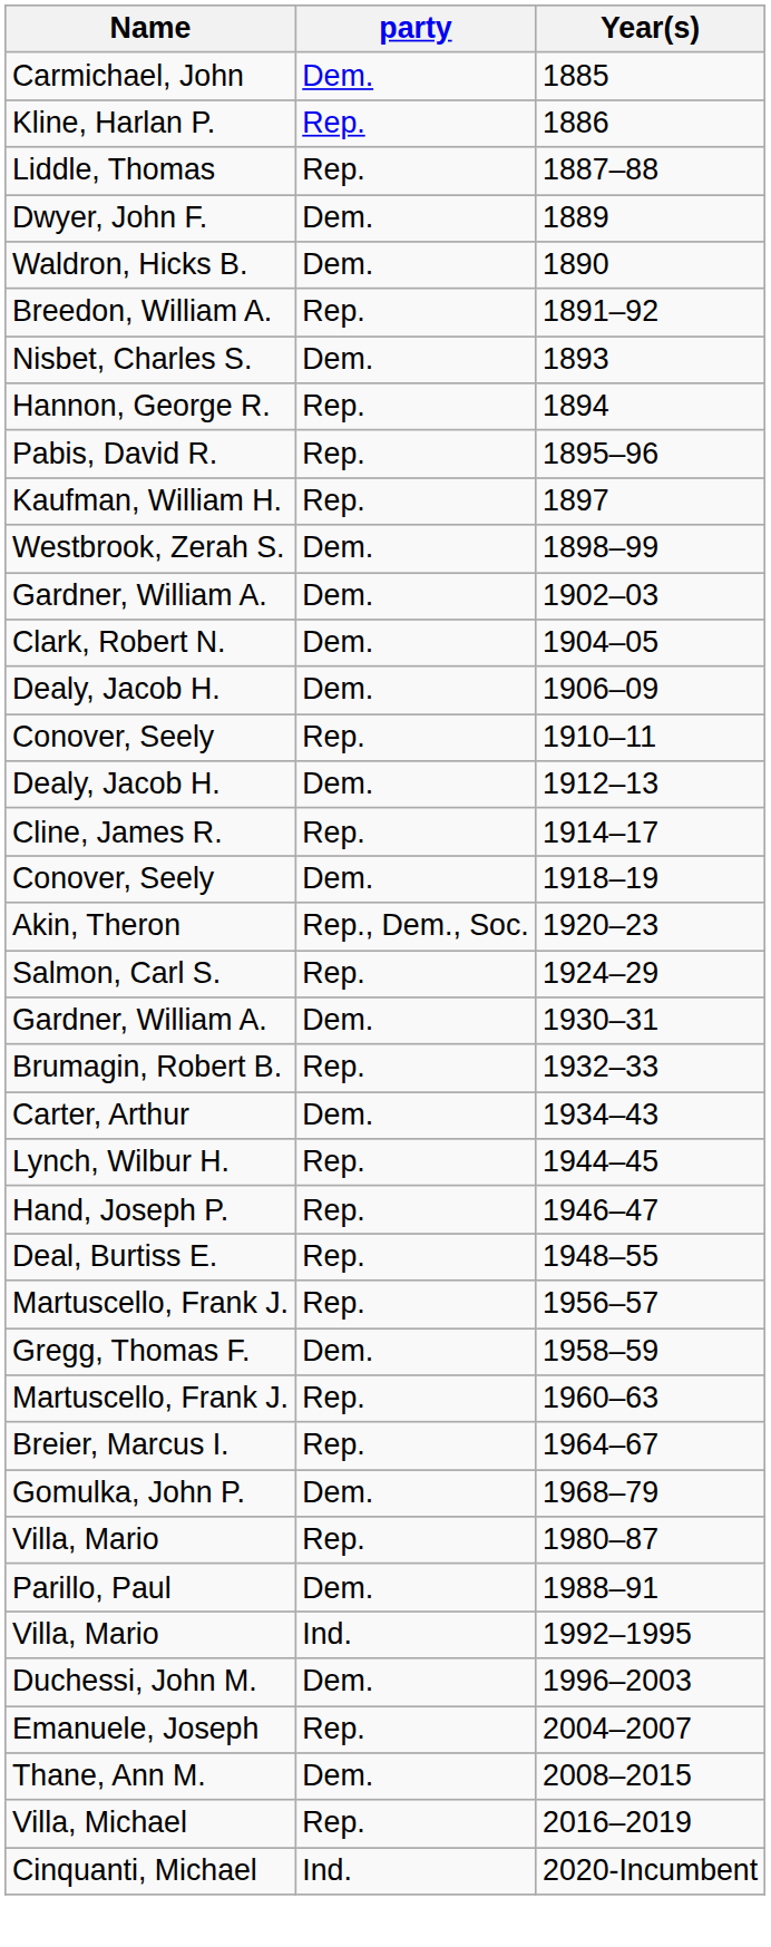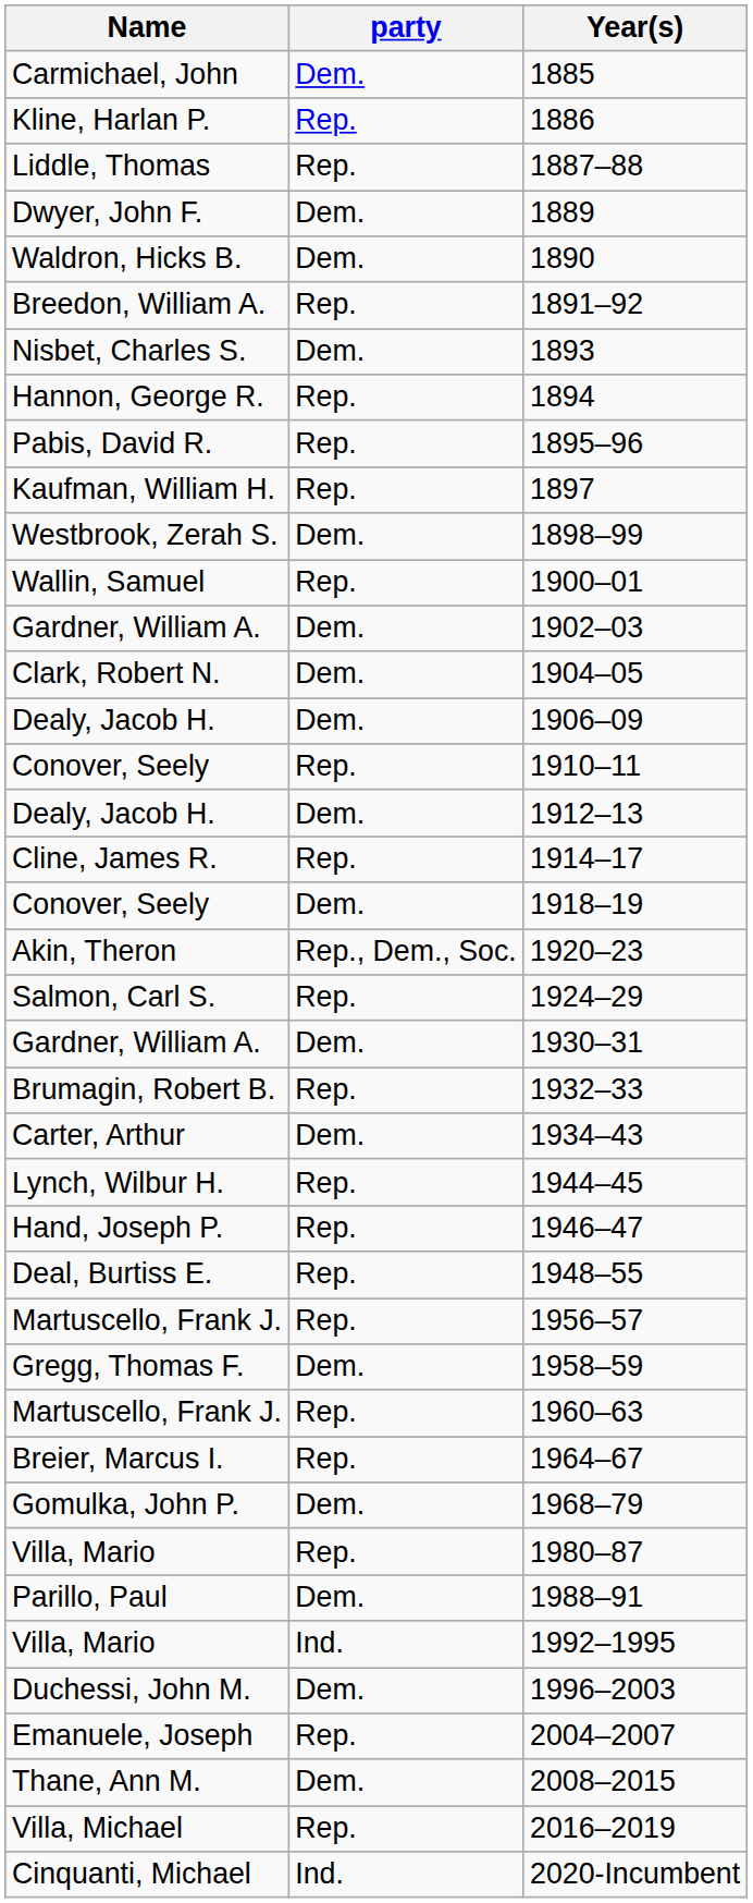+ row: Wallin, Samuel | Rep. | 1900–01
